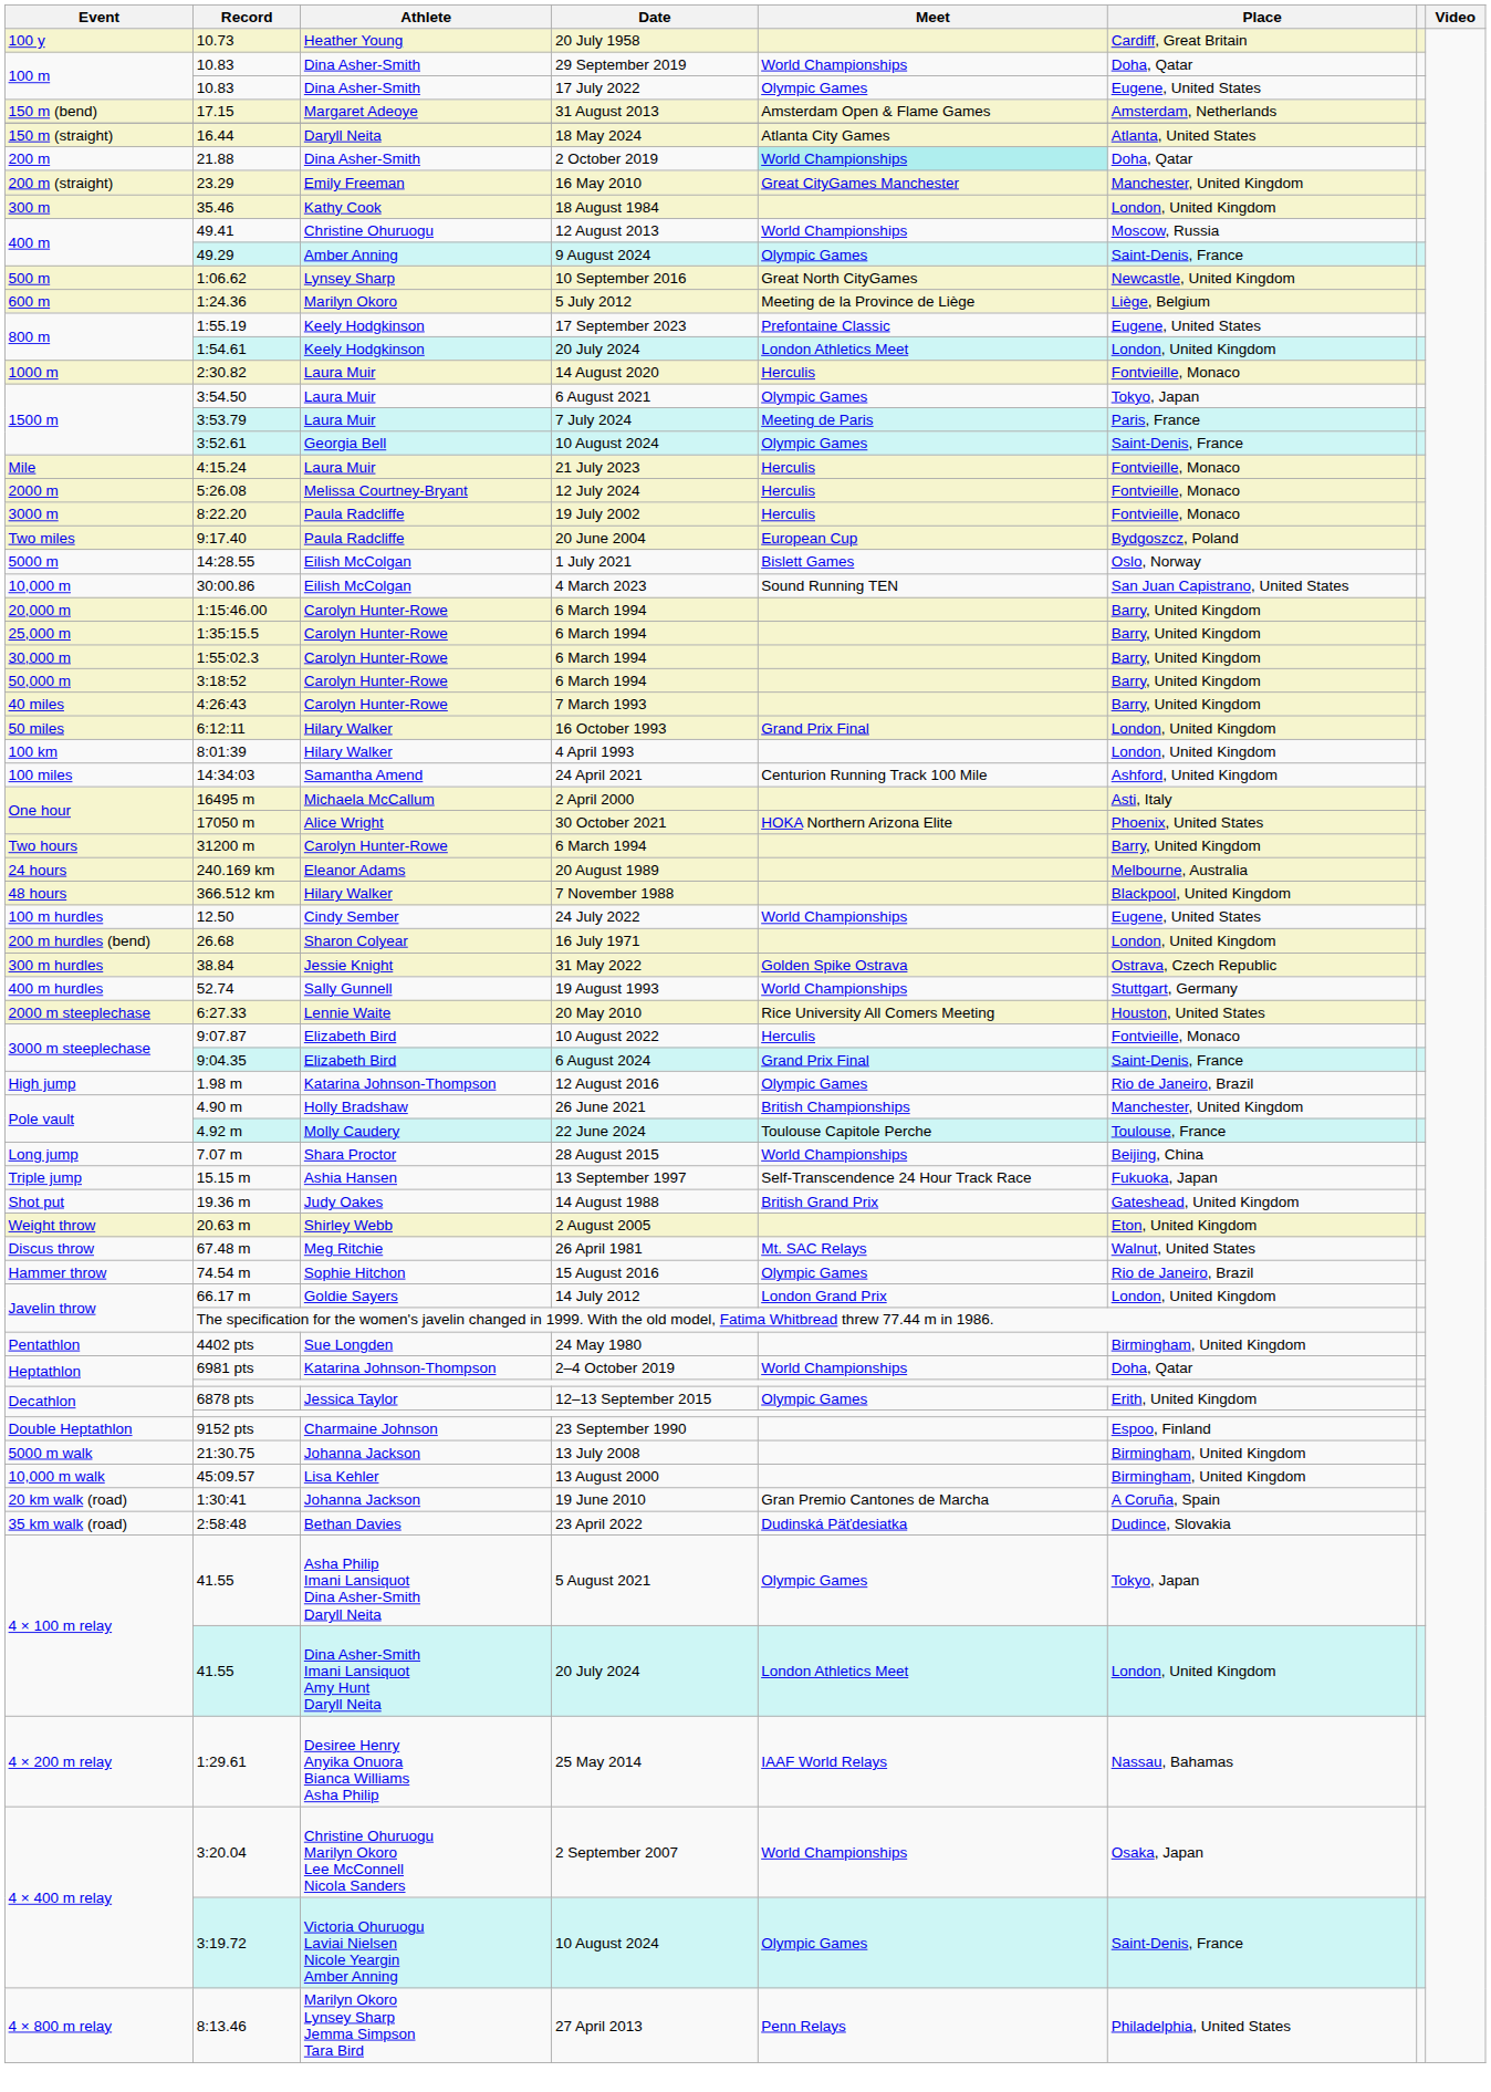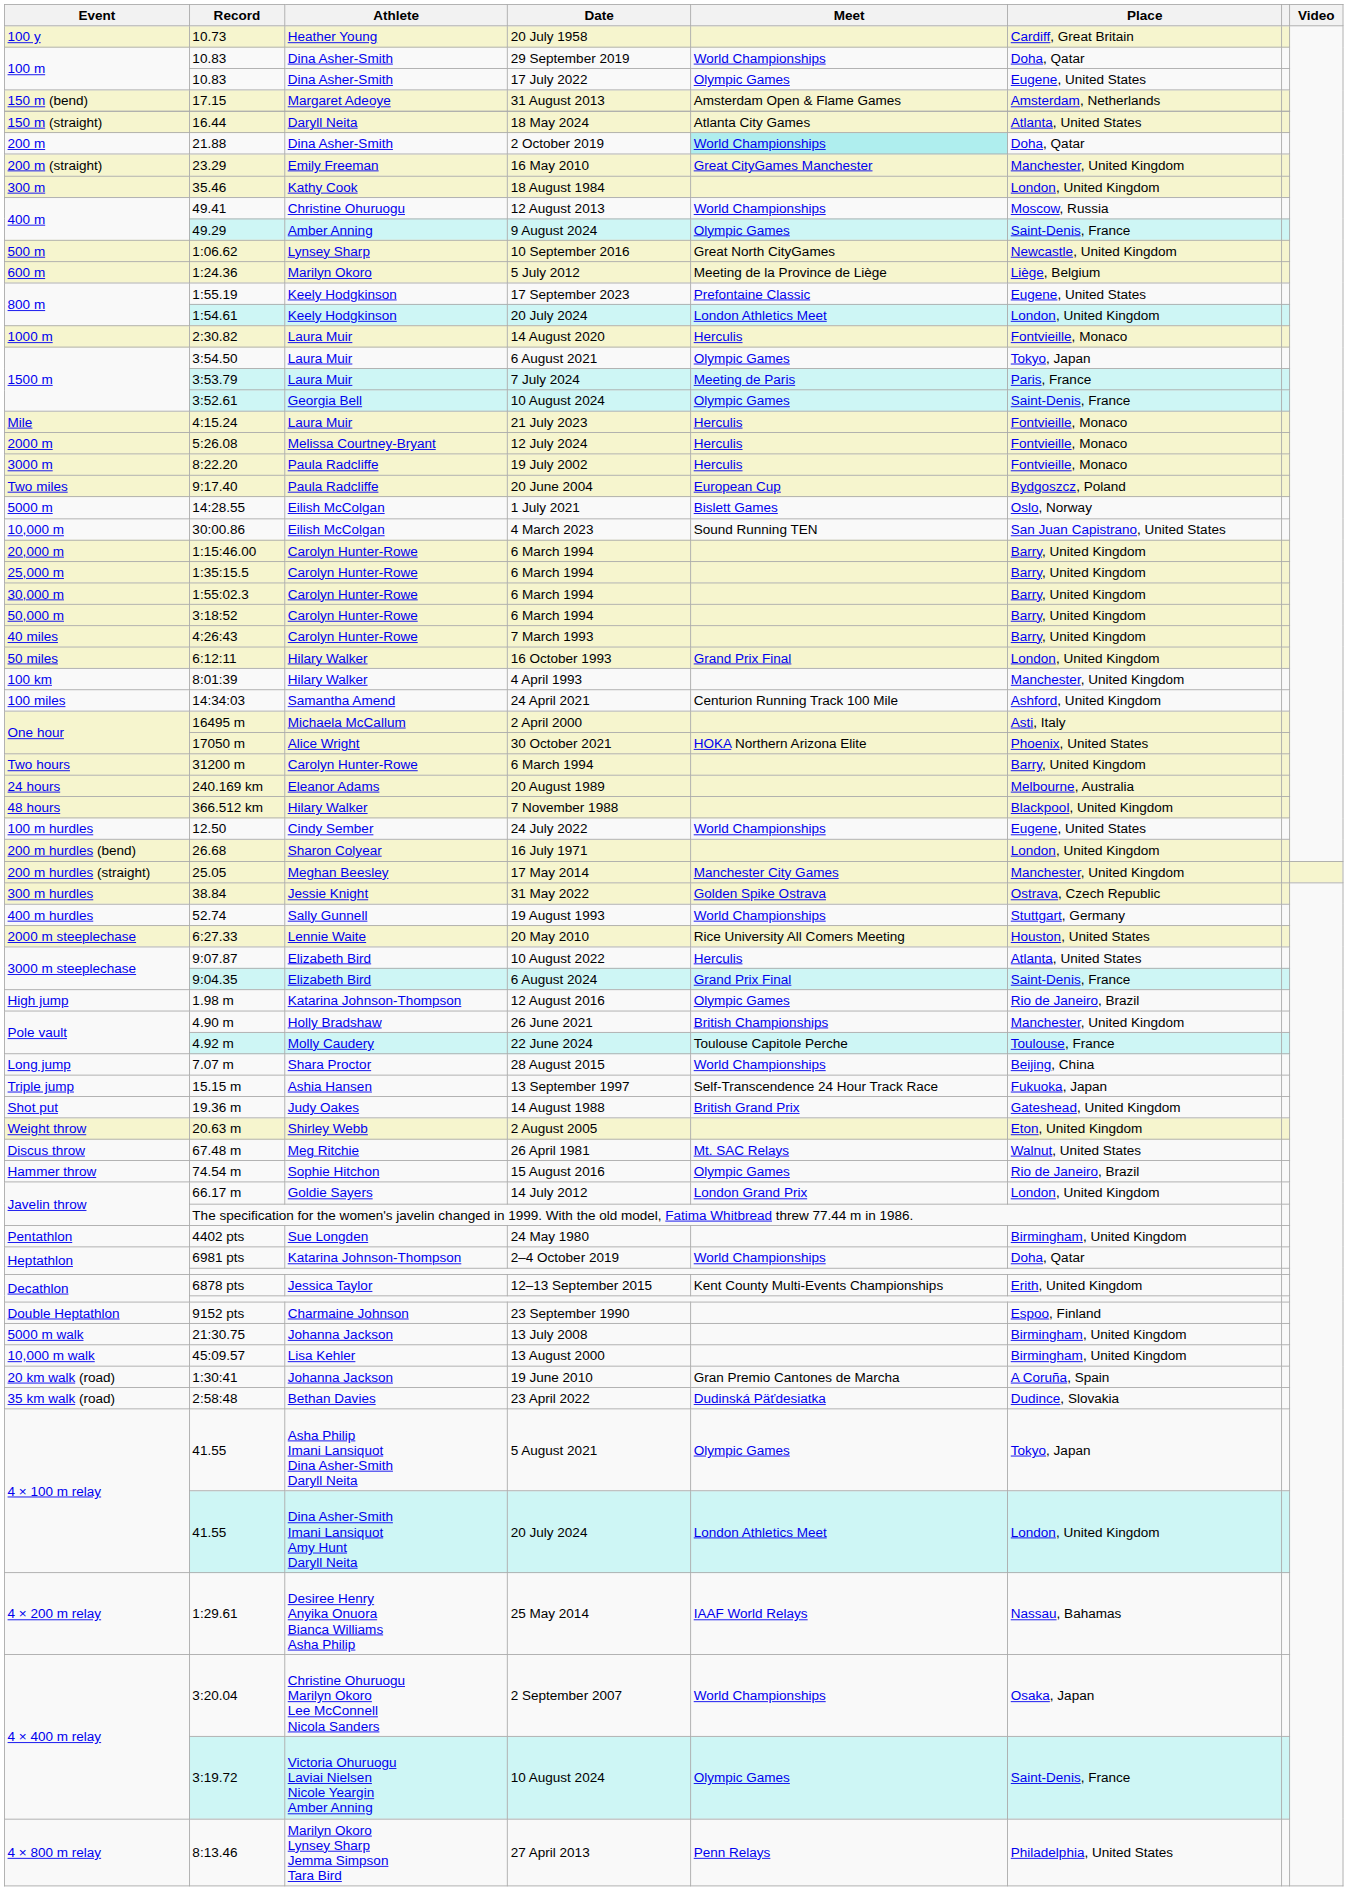4 April 1993 | Place: London, United Kingdom -> Manchester, United Kingdom
+ row: 200 m hurdles (straight) | 25.05 | Meghan Beesley | 17 May 2014 | Manchester City Games | Manchester, United Kingdom
10 August 2022 | Place: Fontvieille, Monaco -> Atlanta, United States
12–13 September 2015 | Meet: Olympic Games -> Kent County Multi-Events Championships
